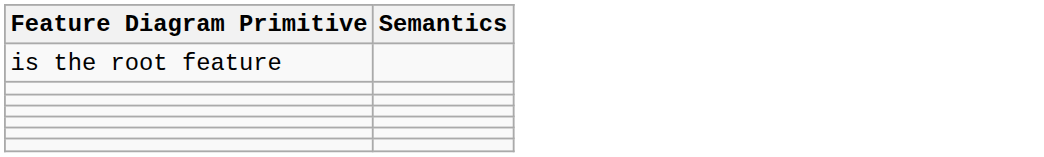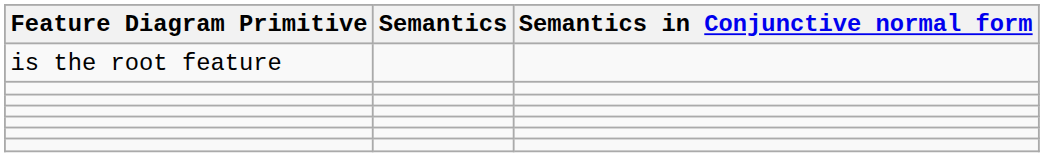+ column: Semantics in Conjunctive normal form
